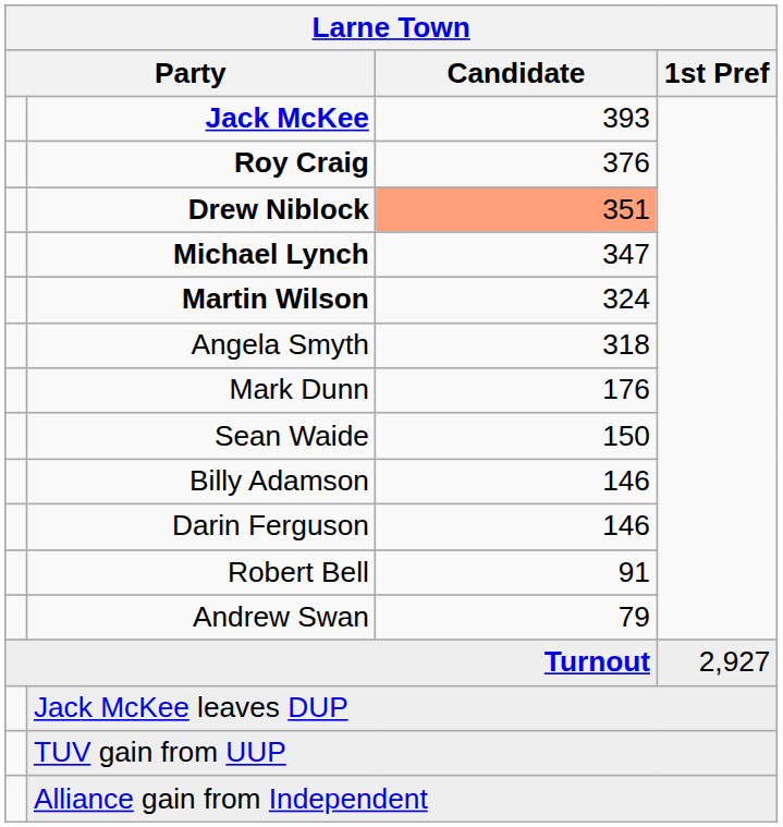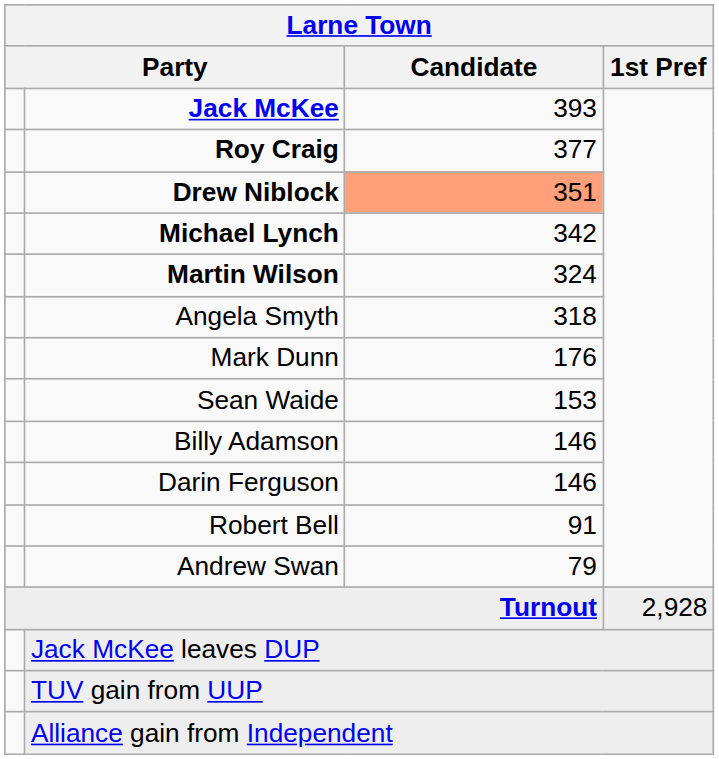Roy Craig | Candidate: 376 -> 377
Michael Lynch | Candidate: 347 -> 342
Sean Waide | Candidate: 150 -> 153
Turnout | 1st Pref: 2,927 -> 2,928
